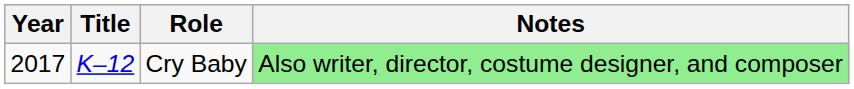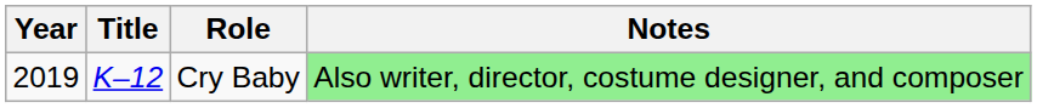Cry Baby | Year: 2017 -> 2019
